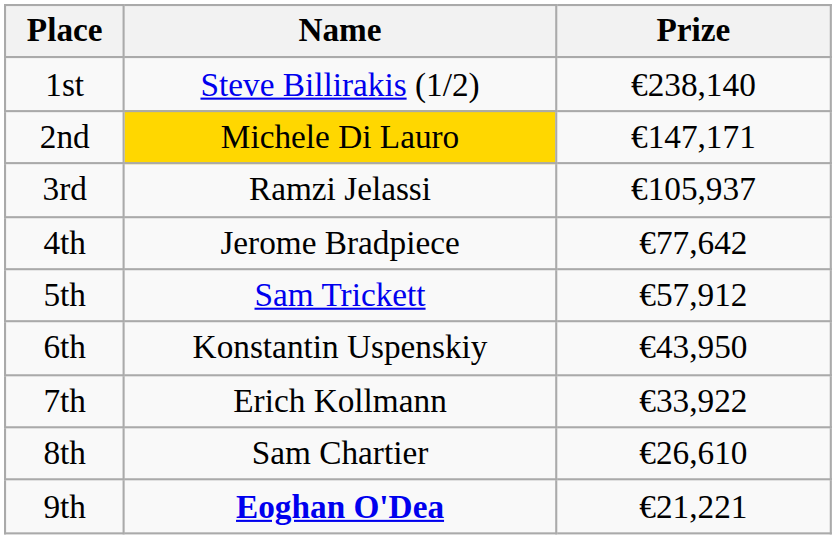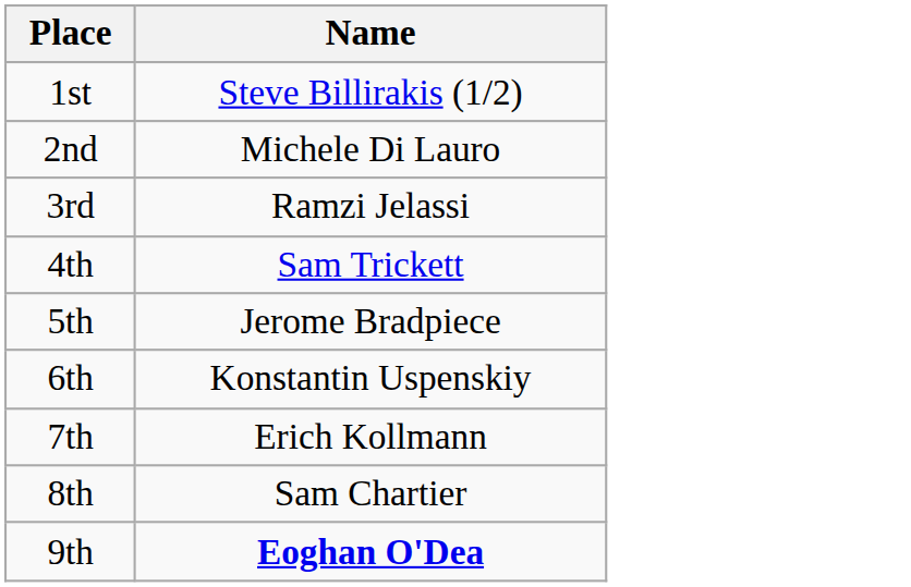- column: Prize | €238,140 | €147,171 | €105,937 | €77,642 | €57,912 | €43,950 | €33,922 | €26,610 | €21,221
2nd | Name: gold background -> no background
4th | Name: Jerome Bradpiece -> Sam Trickett
5th | Name: Sam Trickett -> Jerome Bradpiece
